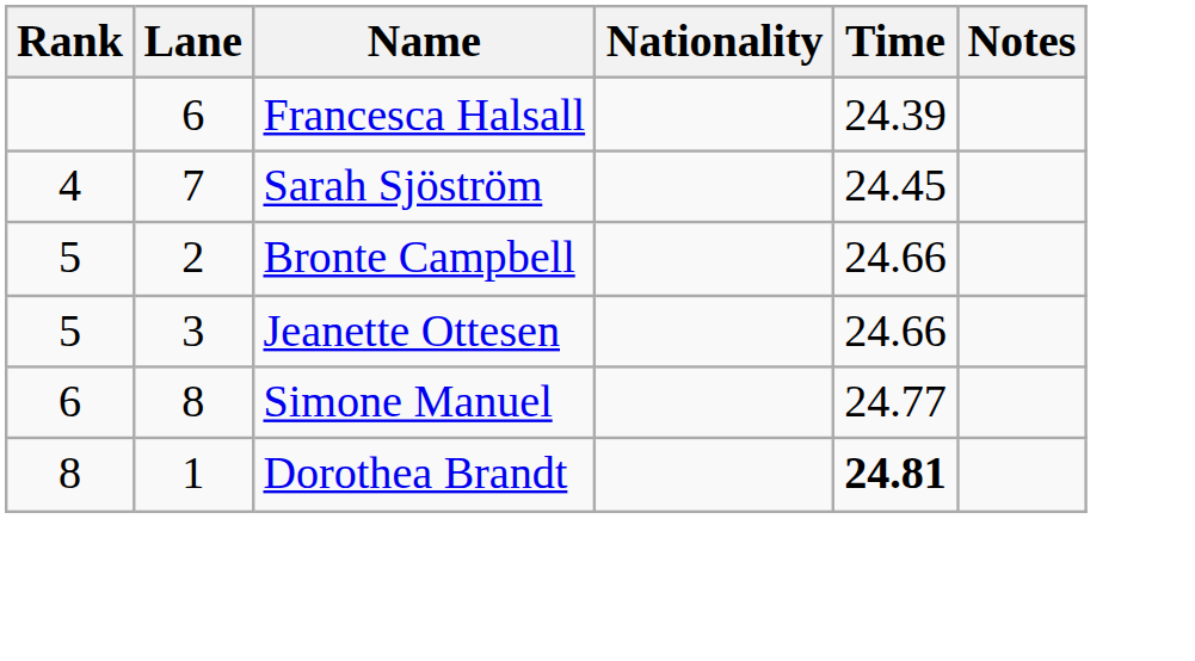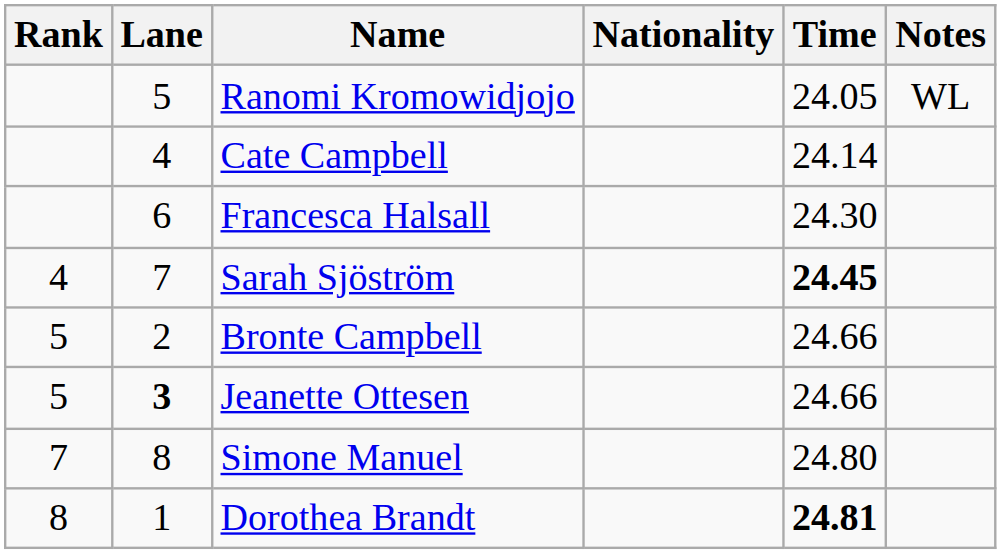+ row: 5 | Ranomi Kromowidjojo | 24.05 | WL
+ row: 4 | Cate Campbell | 24.14
Francesca Halsall | Time: 24.39 -> 24.30
Sarah Sjöström | Time: normal -> bold
Jeanette Ottesen | Lane: normal -> bold
Simone Manuel | Rank: 6 -> 7
Simone Manuel | Time: 24.77 -> 24.80
